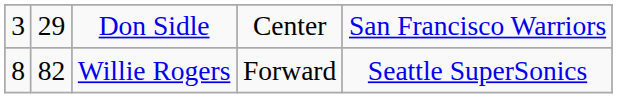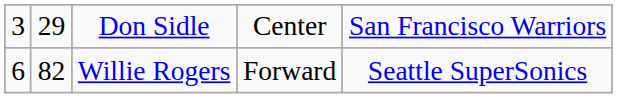Willie Rogers | column 1: 8 -> 6
